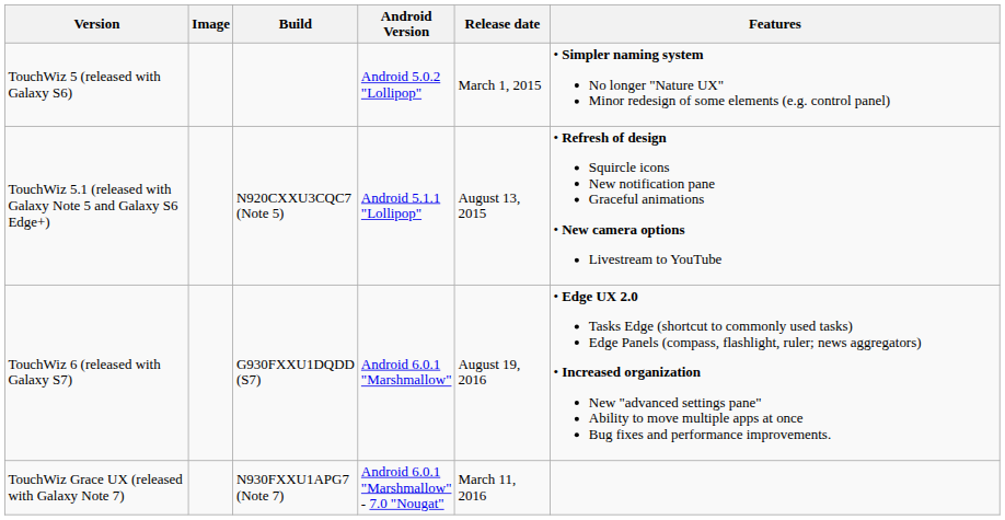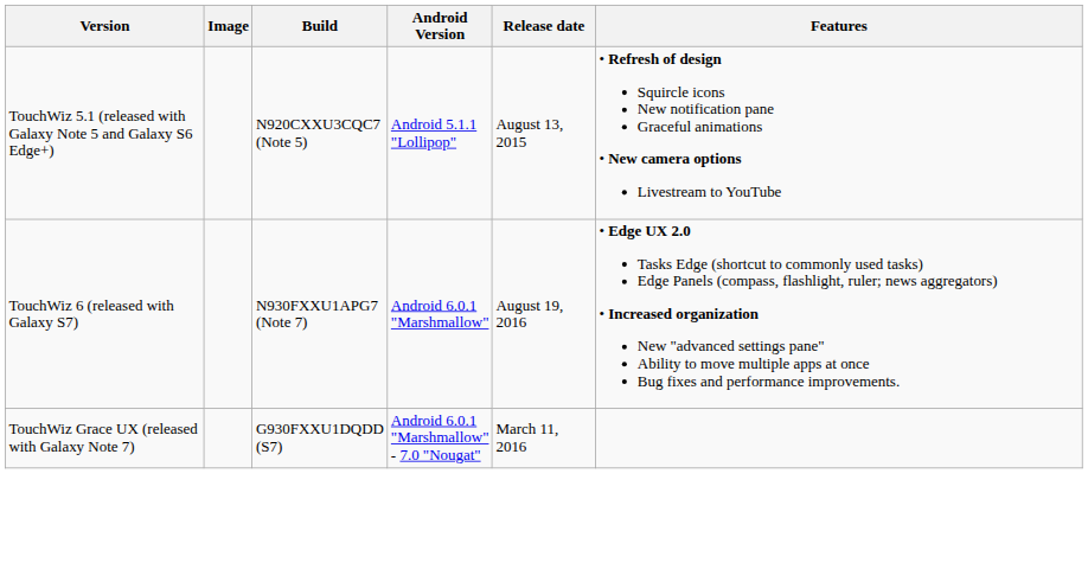- row: TouchWiz 5 (released with Galaxy S6) | Android 5.0.2 "Lollipop" | March 1, 2015 | • Simpler naming system No longer "Nature UX" Minor redesign of some elements (e.g. control panel)
TouchWiz 6 (released with Galaxy S7) | Build: G930FXXU1DQDD (S7) -> N930FXXU1APG7 (Note 7)
TouchWiz Grace UX (released with Galaxy Note 7) | Build: N930FXXU1APG7 (Note 7) -> G930FXXU1DQDD (S7)
